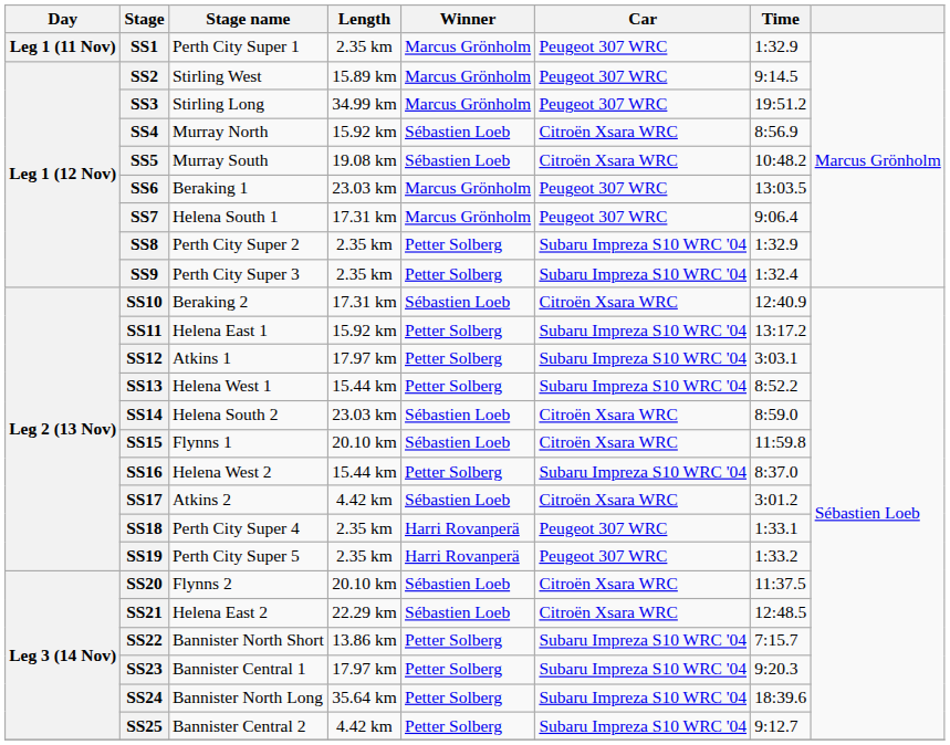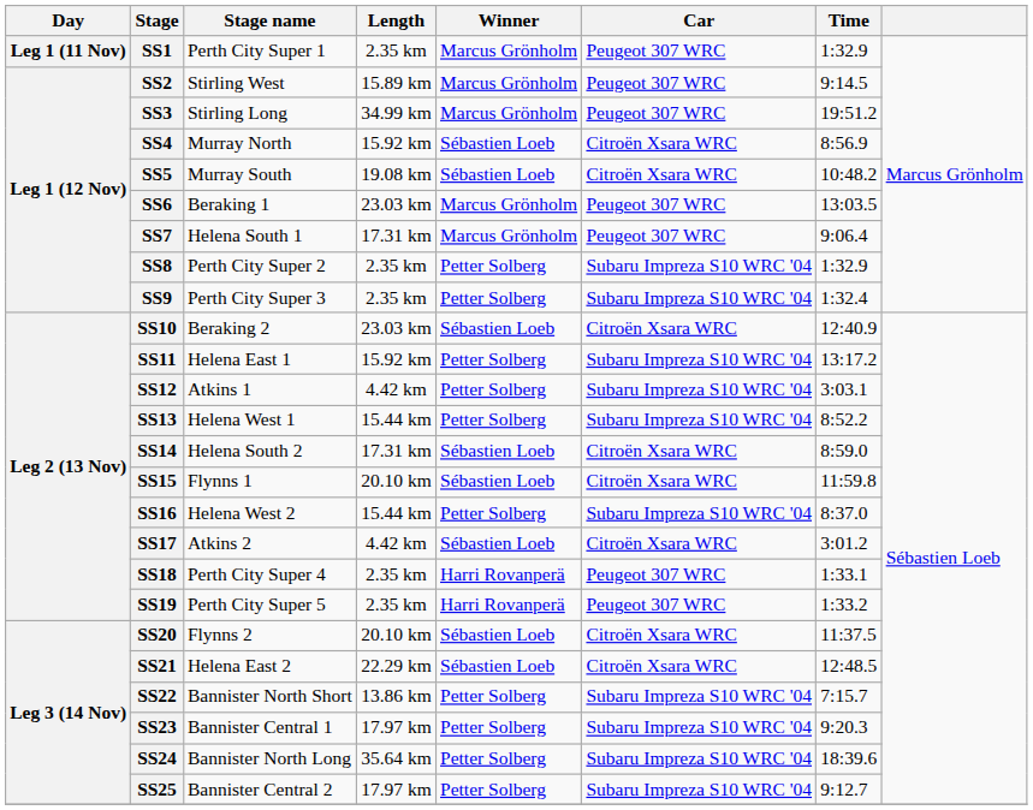SS10 | Length: 17.31 km -> 23.03 km
SS12 | Length: 17.97 km -> 4.42 km
SS14 | Length: 23.03 km -> 17.31 km
SS25 | Length: 4.42 km -> 17.97 km
